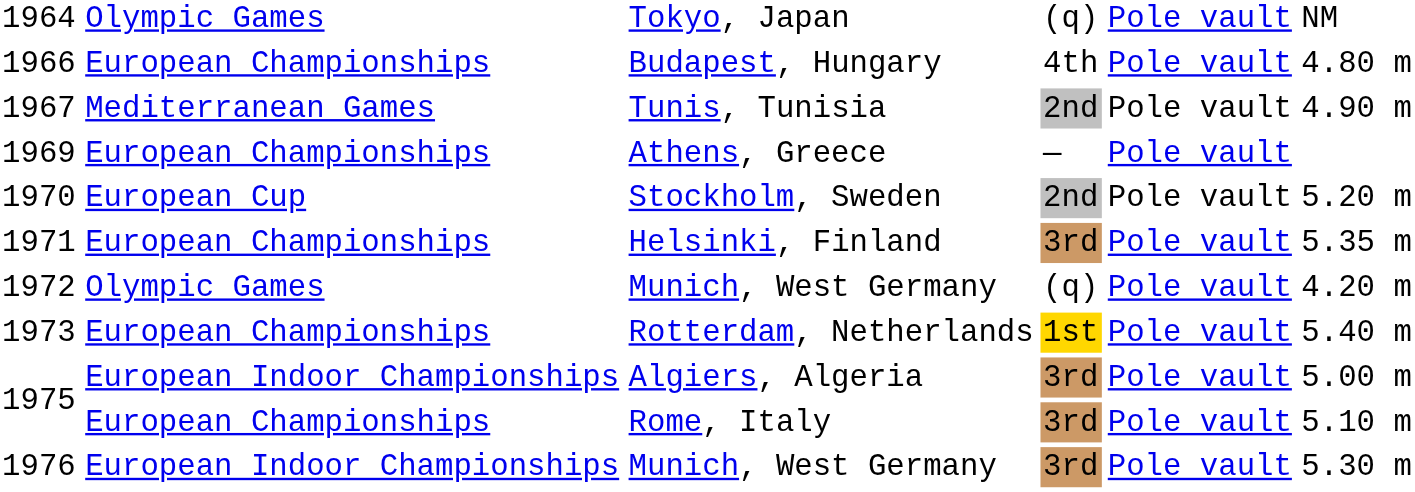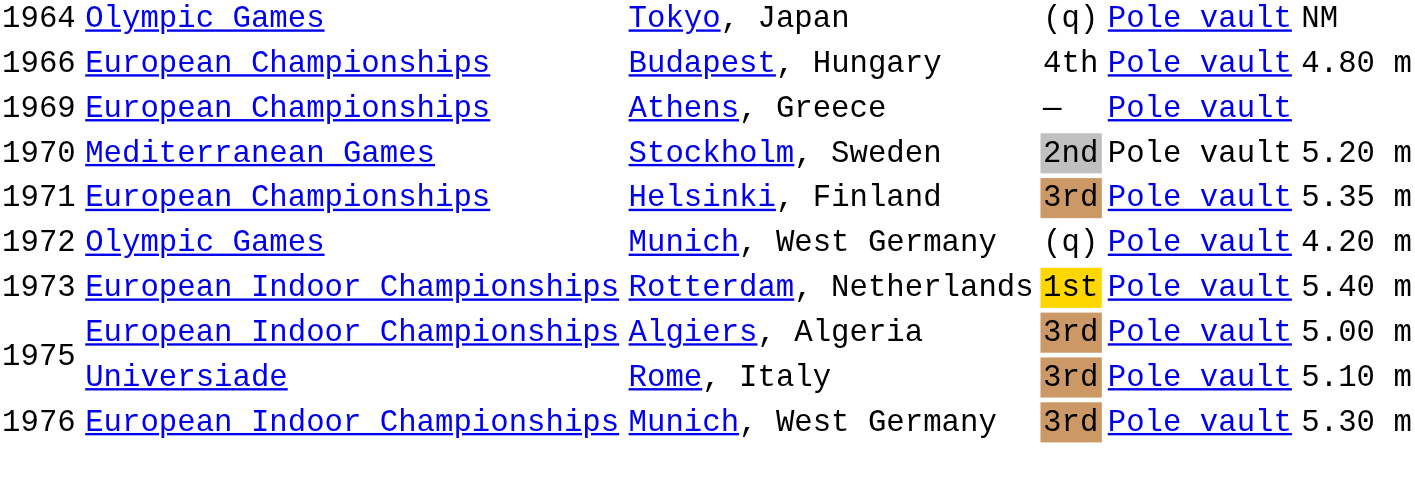- row: 1967 | Mediterranean Games | Tunis, Tunisia | 2nd | Pole vault | 4.90 m
Stockholm, Sweden | column 2: European Cup -> Mediterranean Games
Rotterdam, Netherlands | column 2: European Championships -> European Indoor Championships
Rome, Italy | column 2: European Championships -> Universiade
